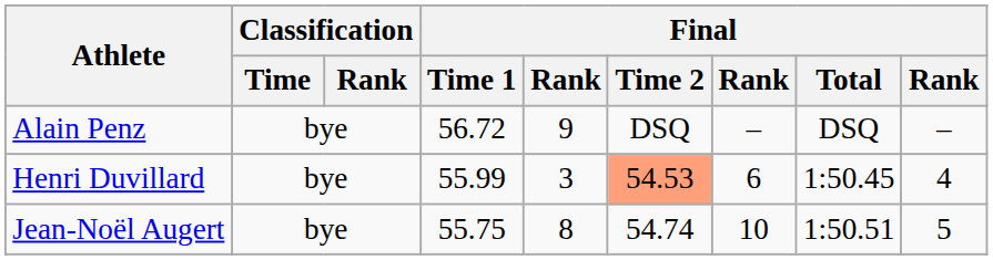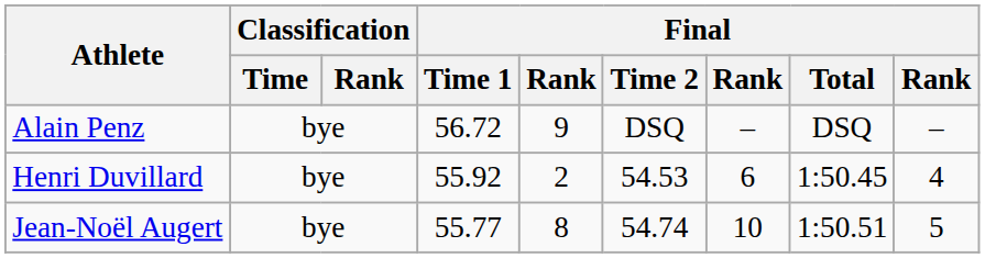Henri Duvillard | Final / Time 1: 55.99 -> 55.92
Henri Duvillard | column 5: 3 -> 2
Henri Duvillard | Final / Time 2: lightsalmon background -> no background
Jean-Noël Augert | Final / Time 1: 55.75 -> 55.77
